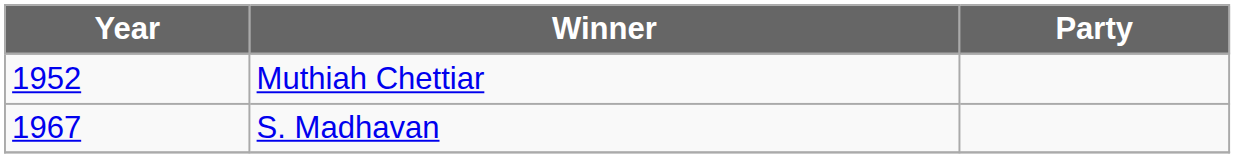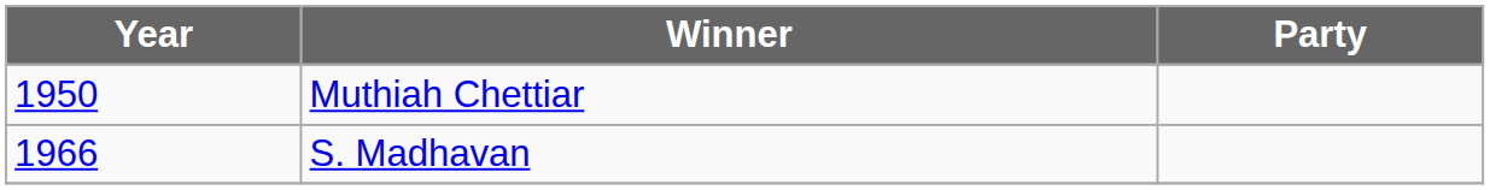Muthiah Chettiar | Year: 1952 -> 1950
S. Madhavan | Year: 1967 -> 1966
